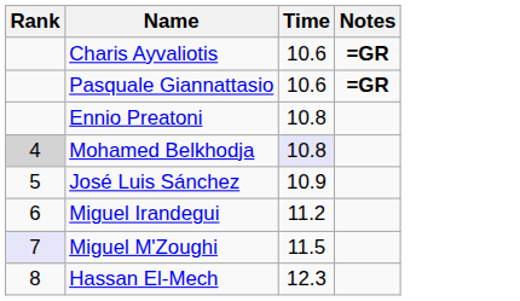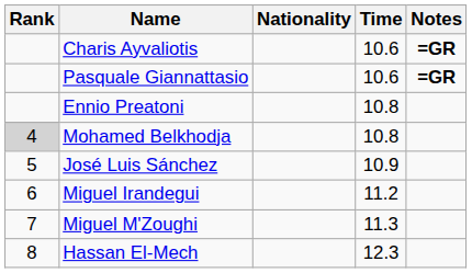+ column: Nationality
Mohamed Belkhodja | Time: lavender background -> no background
Miguel M'Zoughi | Rank: lavender background -> no background
Miguel M'Zoughi | Time: 11.5 -> 11.3
